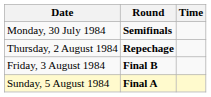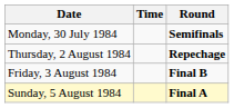columns swapped: Time <-> Round
